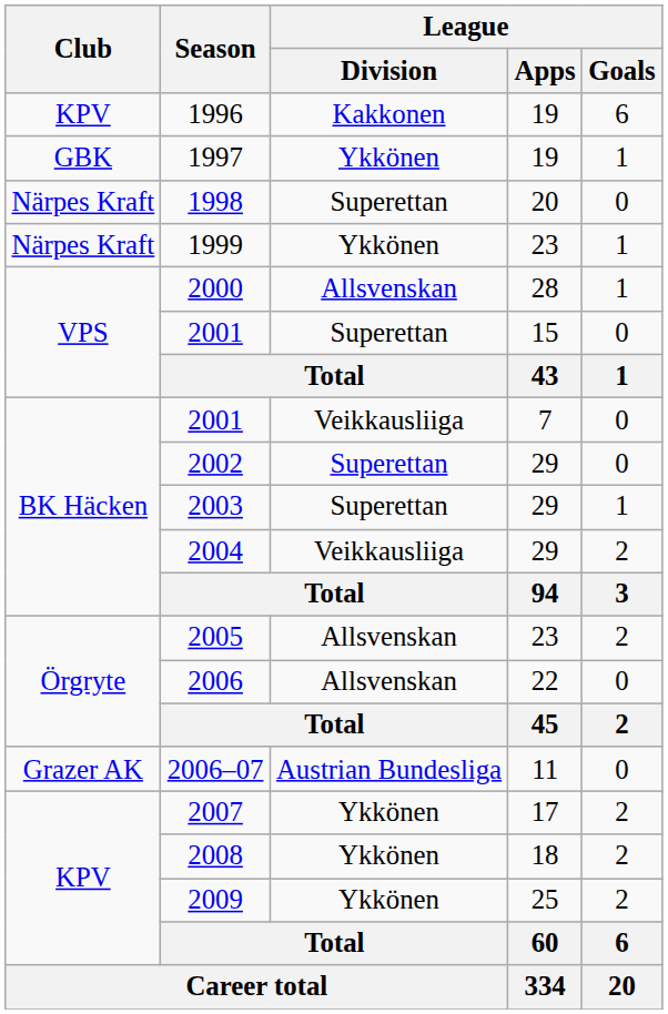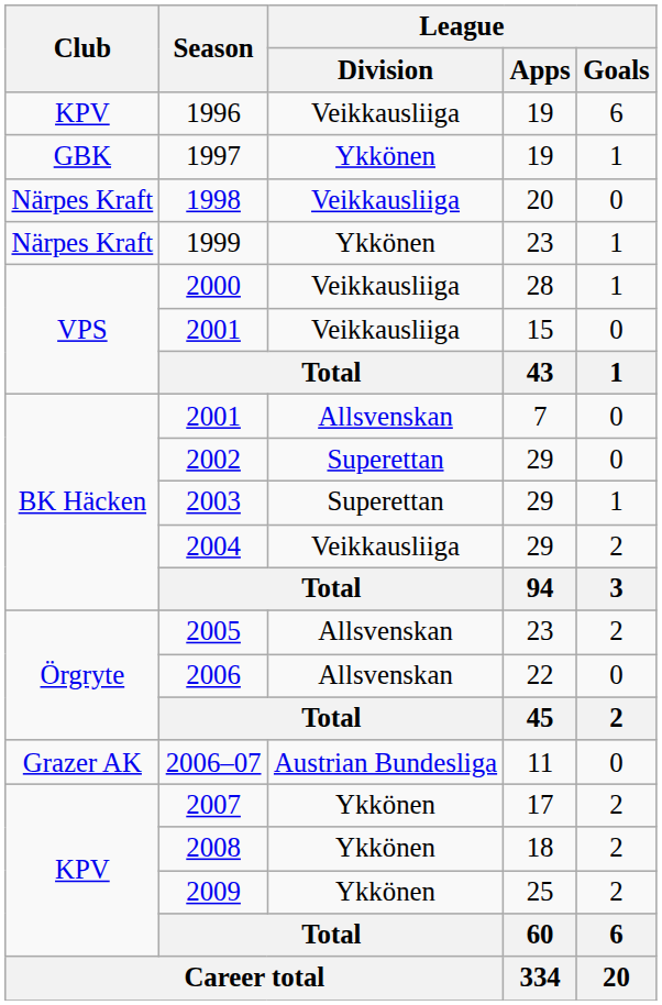1996 | League / Division: Kakkonen -> Veikkausliiga
1998 | League / Division: Superettan -> Veikkausliiga
2000 | League / Division: Allsvenskan -> Veikkausliiga
2001 / 15 | League / Division: Superettan -> Veikkausliiga
2001 / 7 | League / Division: Veikkausliiga -> Allsvenskan
